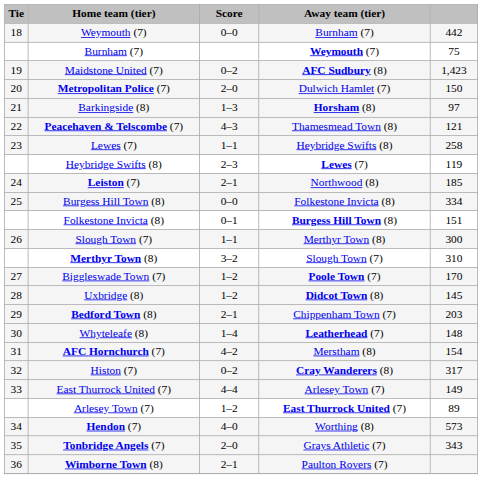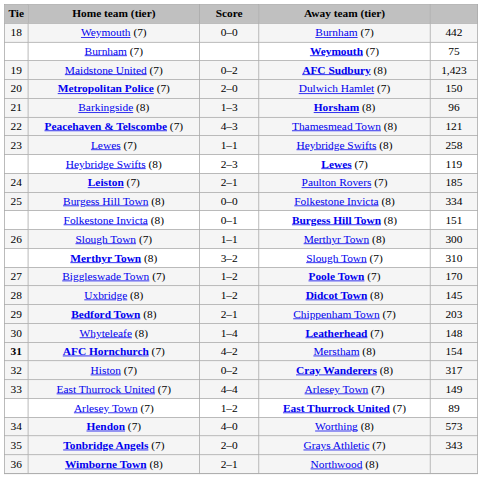Barkingside (8) | column 5: 97 -> 96
Leiston (7) | Away team (tier): Northwood (8) -> Paulton Rovers (7)
AFC Hornchurch (7) | Tie: normal -> bold
Wimborne Town (8) | Away team (tier): Paulton Rovers (7) -> Northwood (8)
